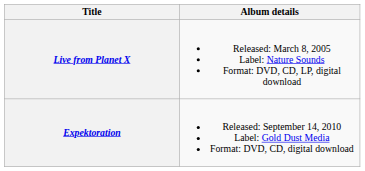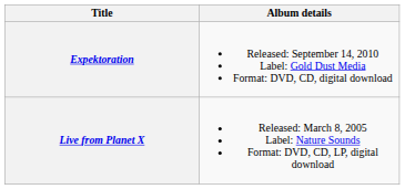rows swapped: Live from Planet X <-> Expektoration
